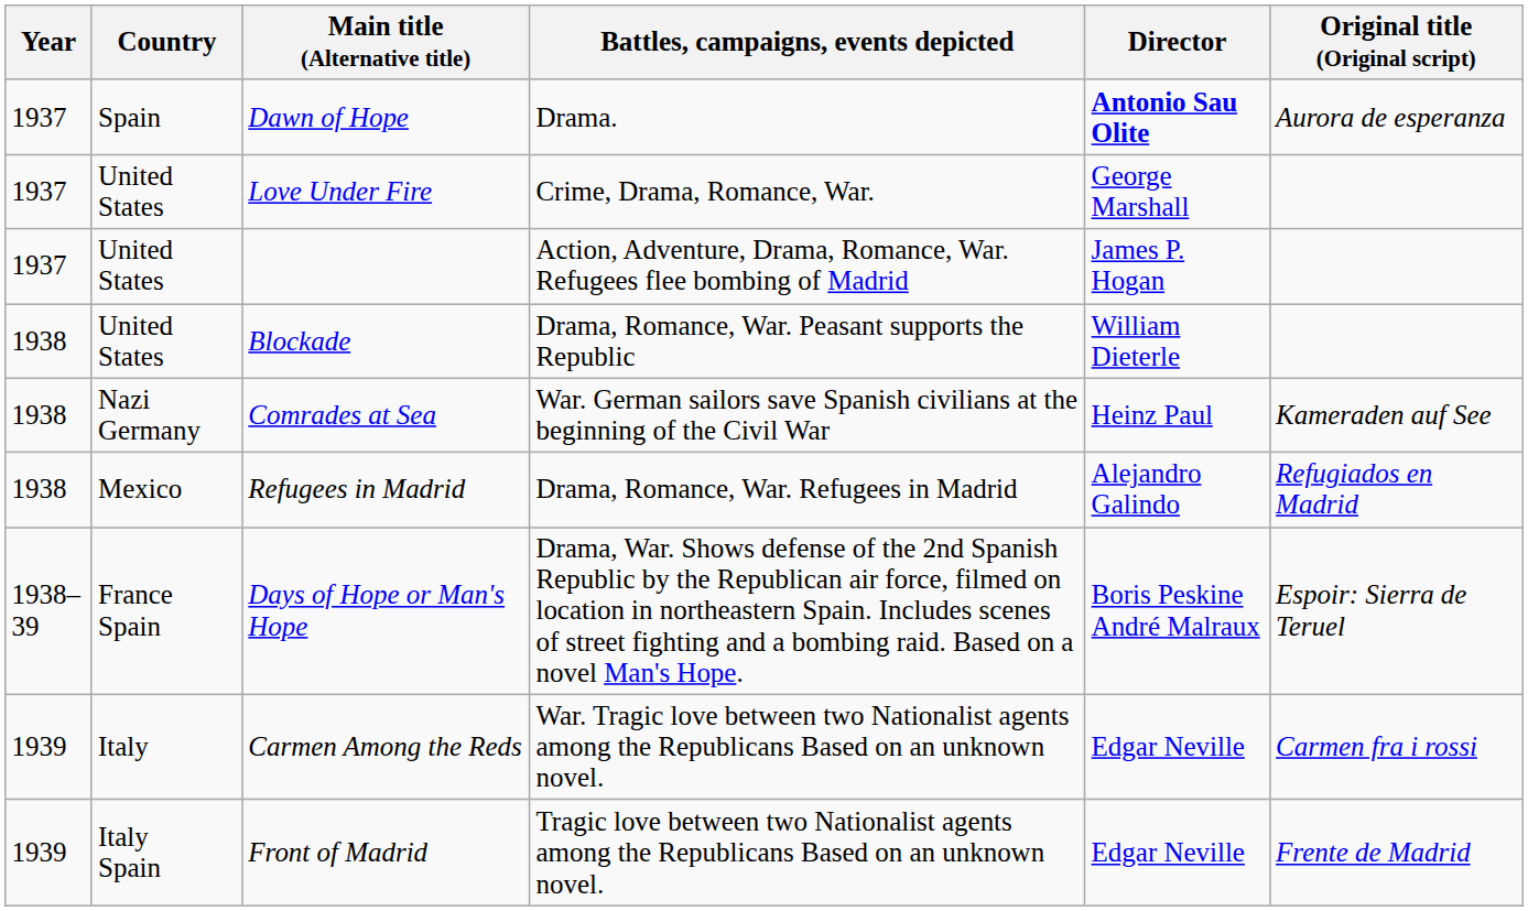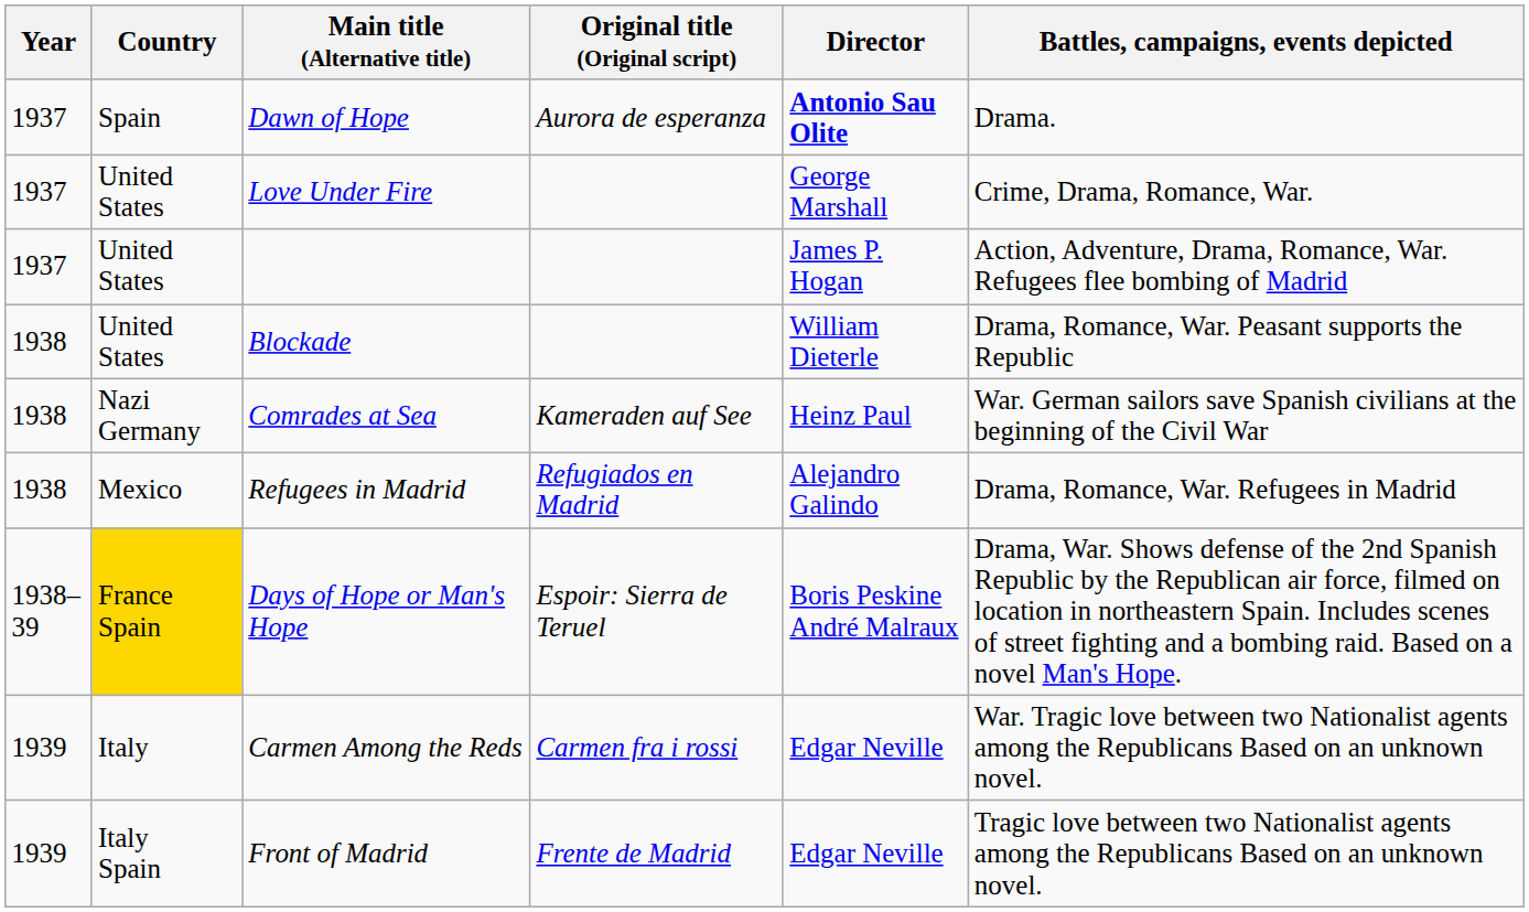columns swapped: Original title (Original script) <-> Battles, campaigns, events depicted
Days of Hope or Man's Hope | Country: no background -> gold background
